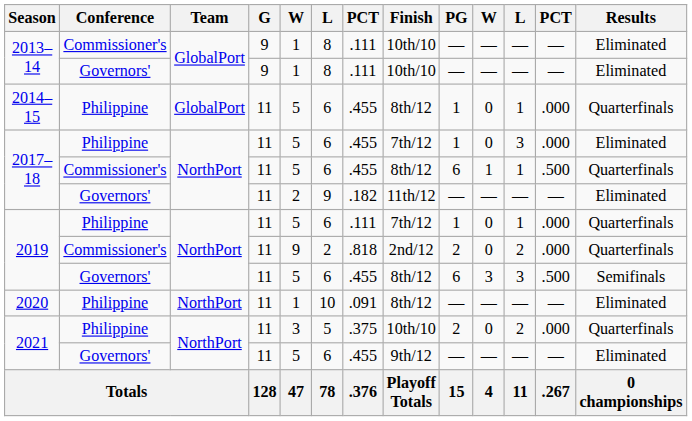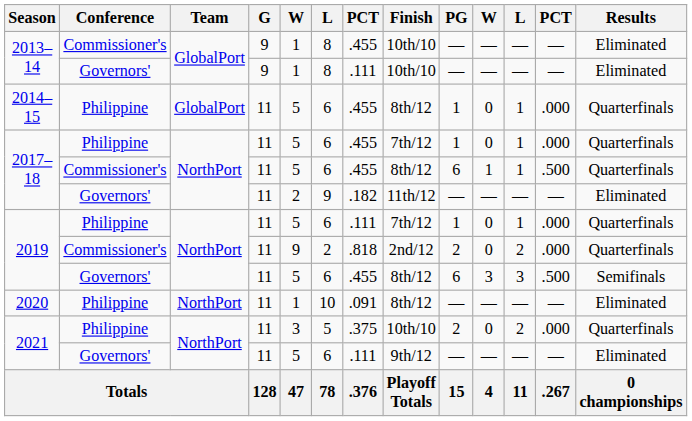2013–14 / Commissioner's | column 7: .111 -> .455
2017–18 / Philippine | column 11: 3 -> 1
2017–18 / Philippine | Results: Eliminated -> Quarterfinals
2021 / Governors' | column 7: .455 -> .111
